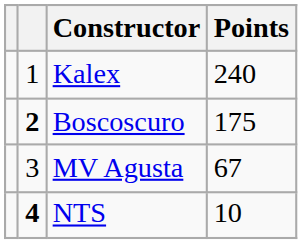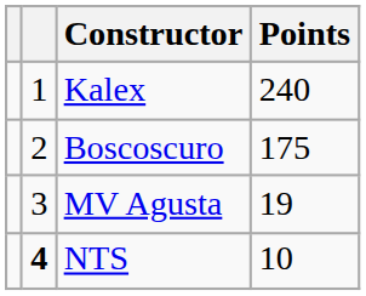Boscoscuro | column 2: bold -> normal
MV Agusta | Points: 67 -> 19
